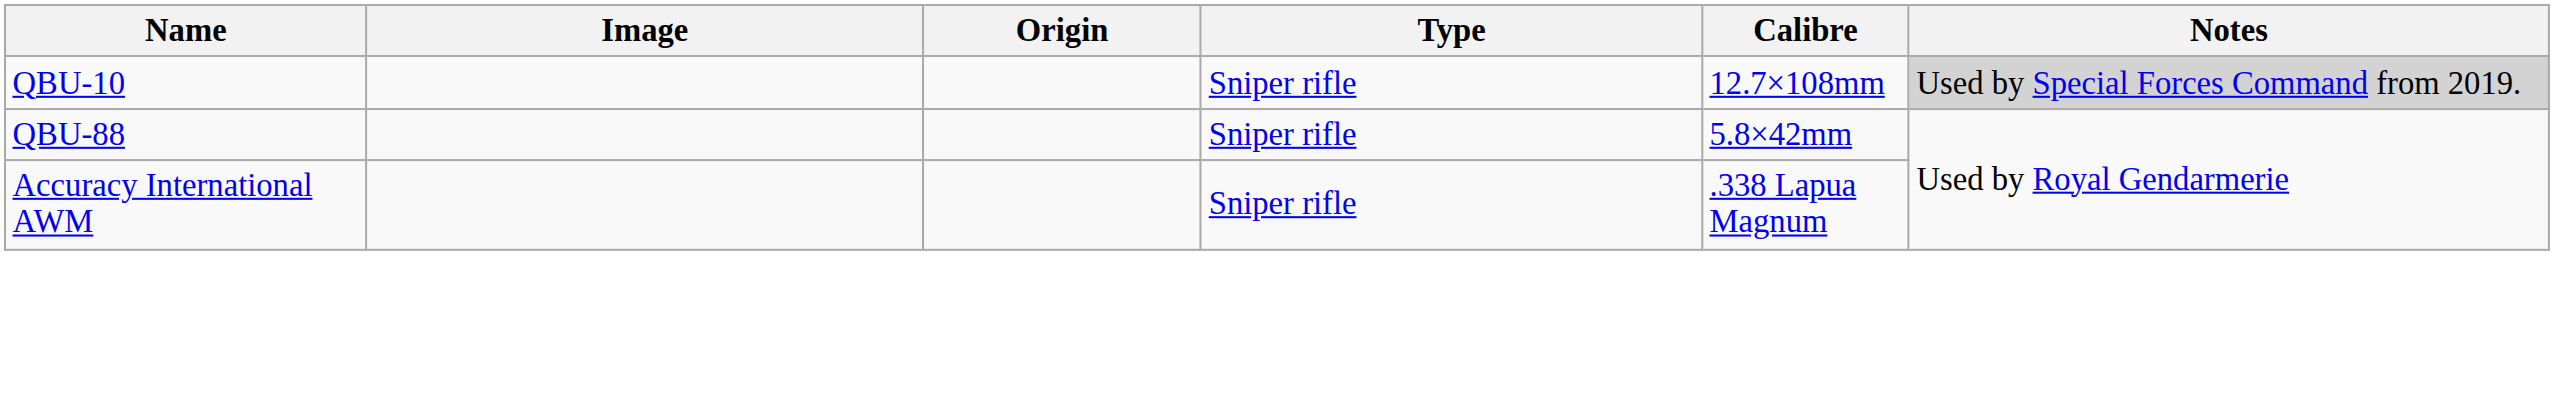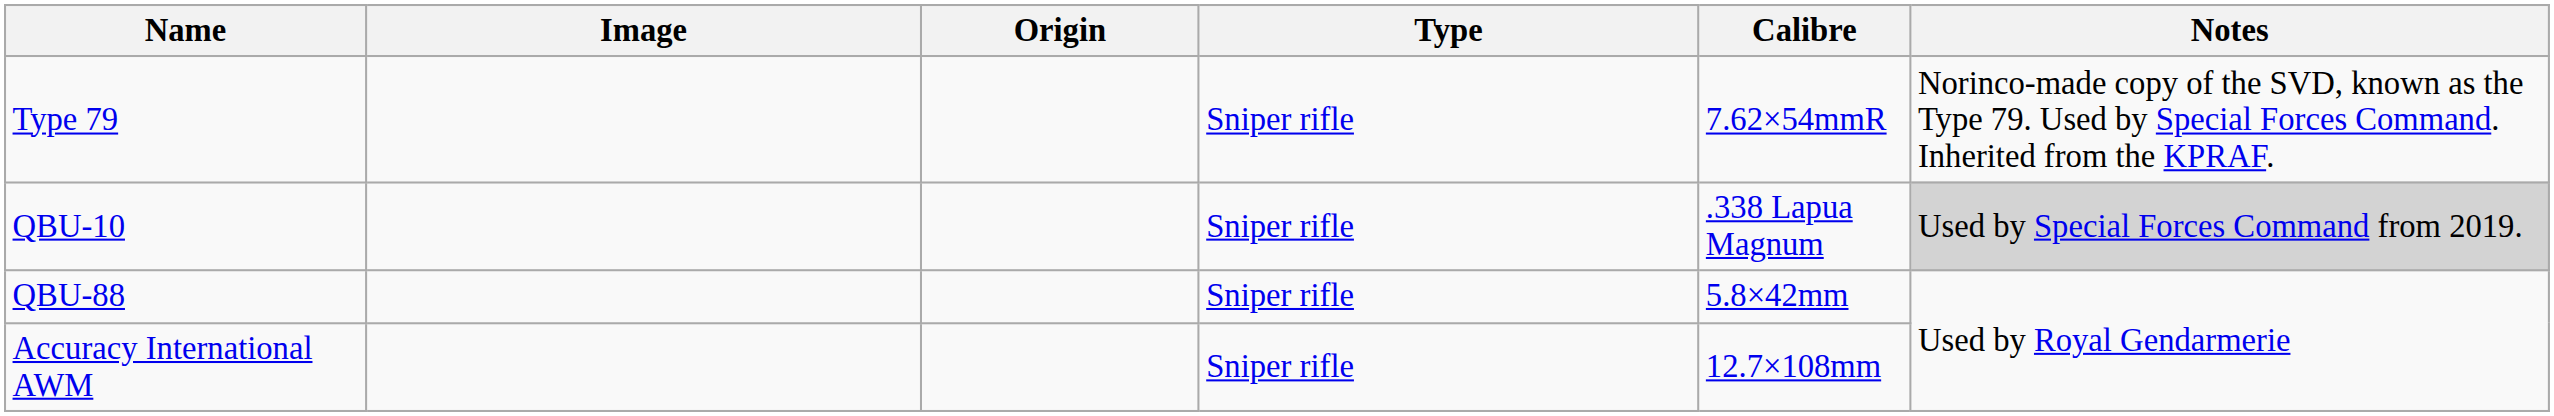+ row: Type 79 | Sniper rifle | 7.62×54mmR | Norinco-made copy of the SVD, known as the Type 79. Used by Special Forces Command. Inherited from the KPRAF.
QBU-10 | Calibre: 12.7×108mm -> .338 Lapua Magnum
Accuracy International AWM | Calibre: .338 Lapua Magnum -> 12.7×108mm
